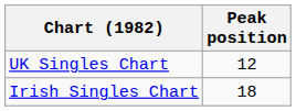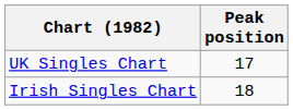UK Singles Chart | Peak position: 12 -> 17
